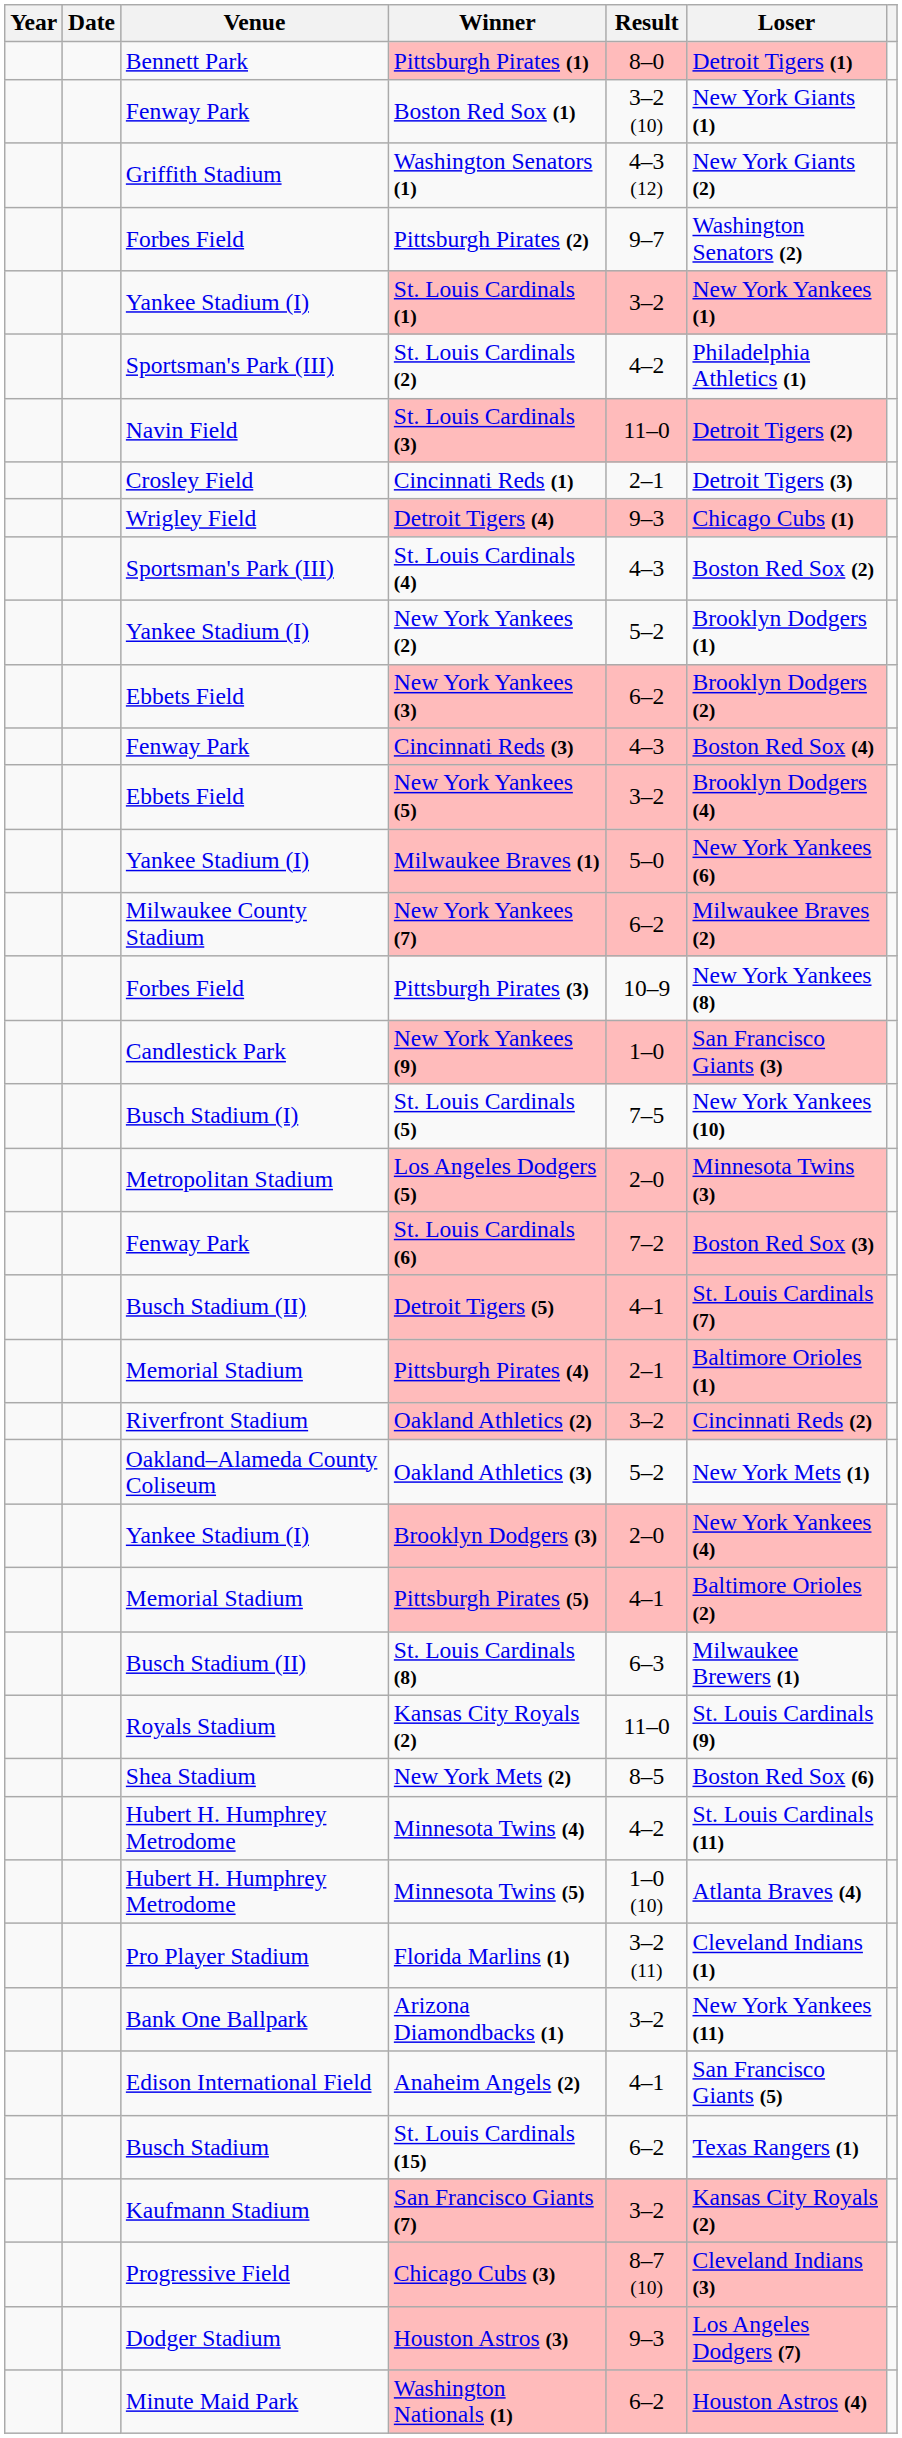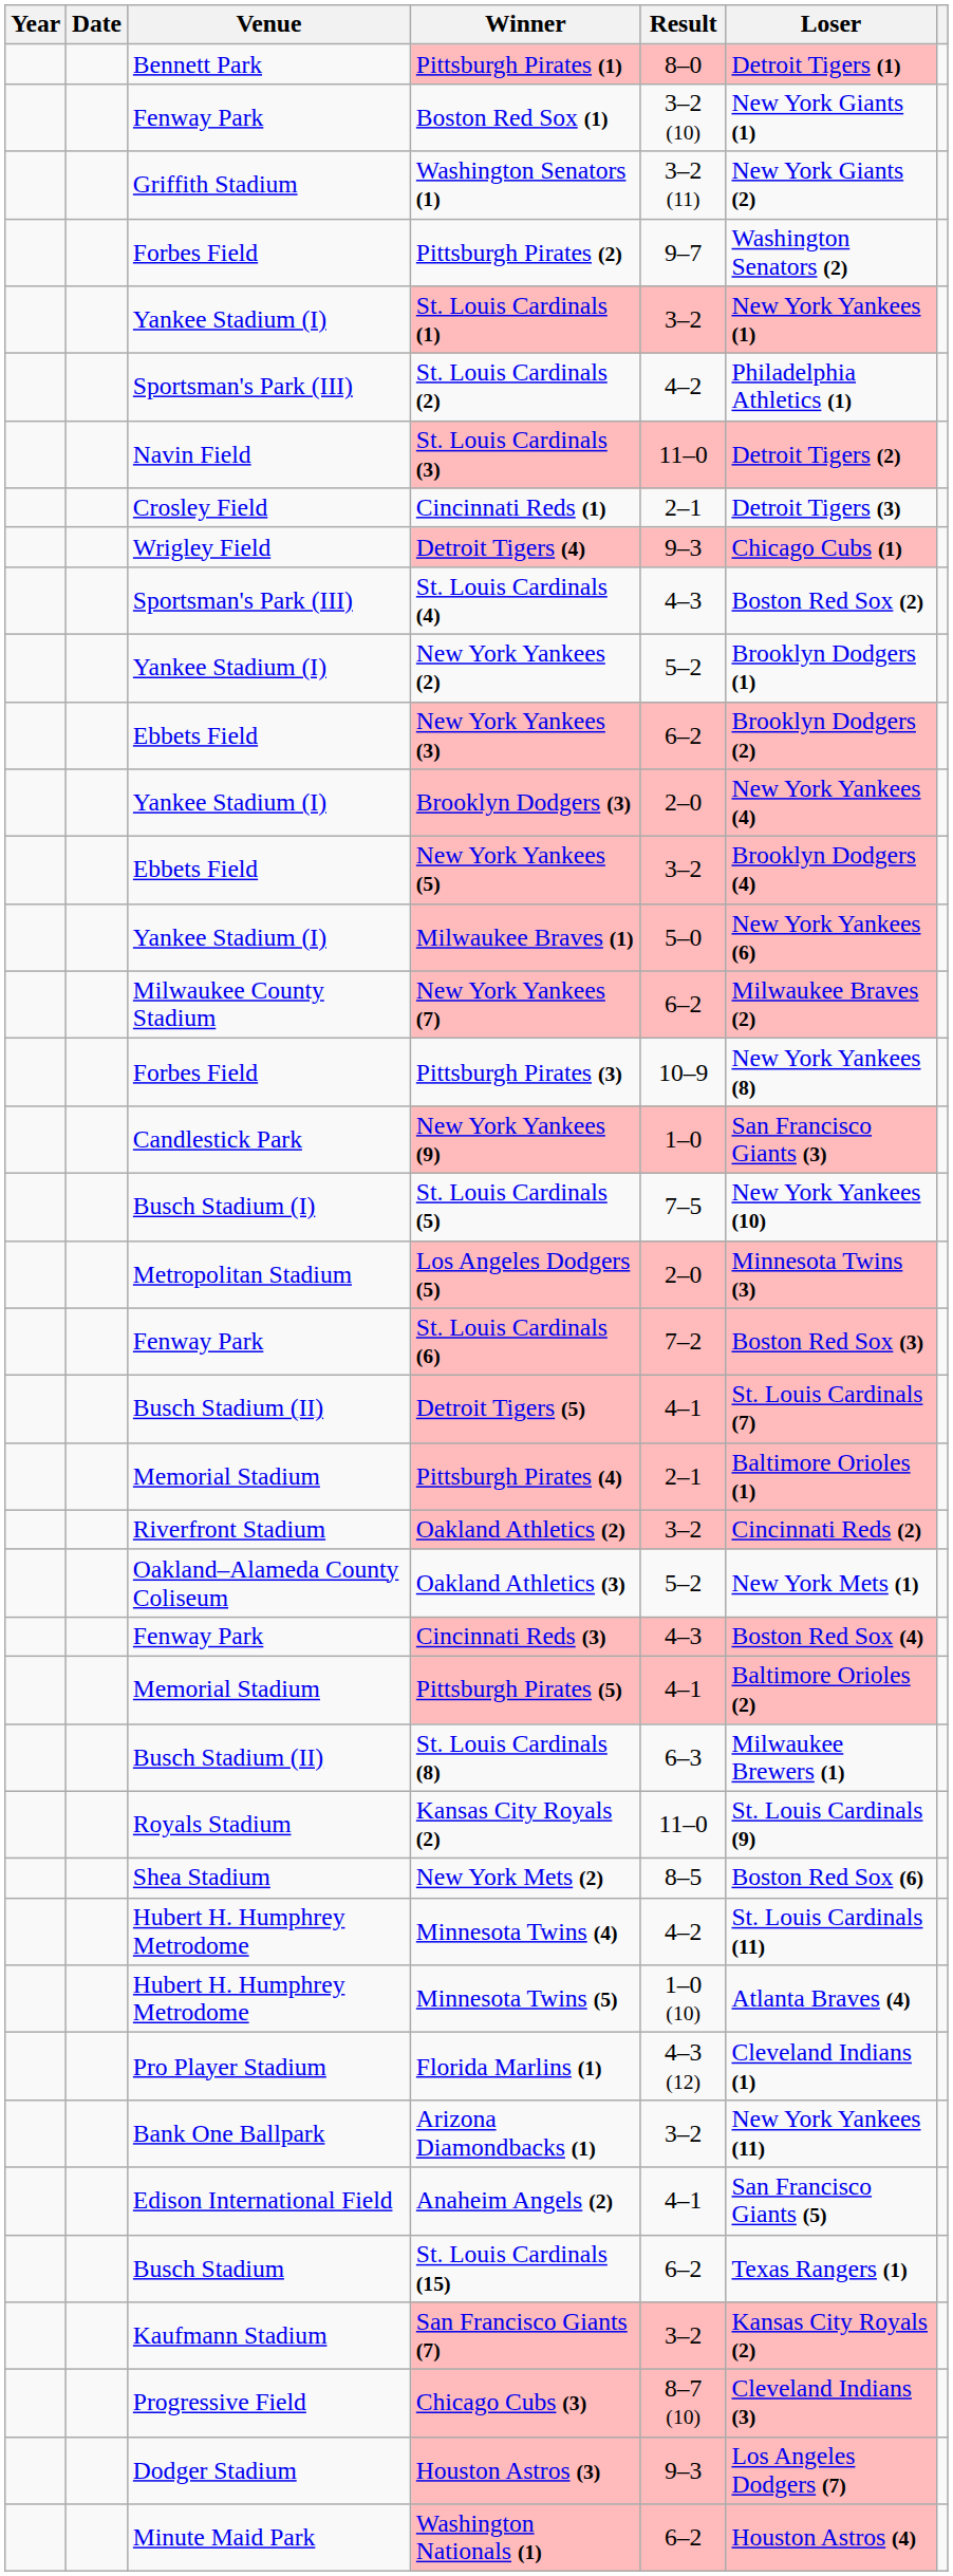Washington Senators (1) | Result: 4–3 (12) -> 3–2 (11)
rows swapped: Brooklyn Dodgers (3) <-> Cincinnati Reds (3)
Florida Marlins (1) | Result: 3–2 (11) -> 4–3 (12)
